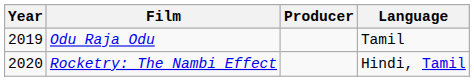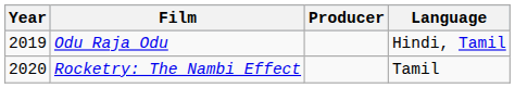Odu Raja Odu | Language: Tamil -> Hindi, Tamil
Rocketry: The Nambi Effect | Language: Hindi, Tamil -> Tamil
